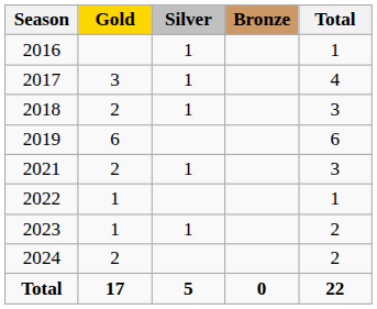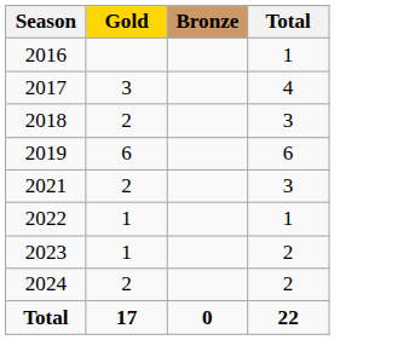- column: Silver | 1 | 1 | 1 | 1 | 1 | 5
